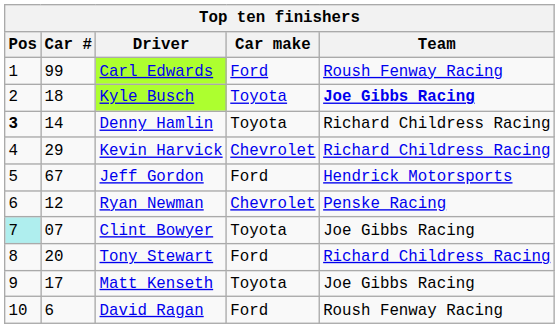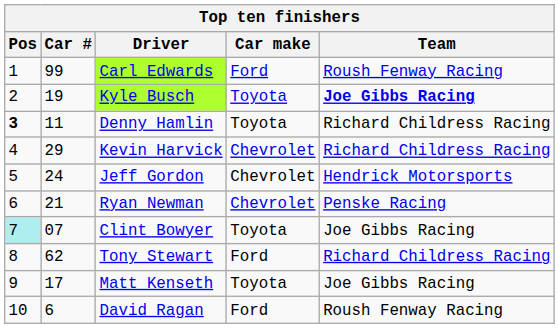Kyle Busch | Car #: 18 -> 19
Denny Hamlin | Car #: 14 -> 11
Jeff Gordon | Car #: 67 -> 24
Jeff Gordon | Car make: Ford -> Chevrolet
Ryan Newman | Car #: 12 -> 21
Tony Stewart | Car #: 20 -> 62
